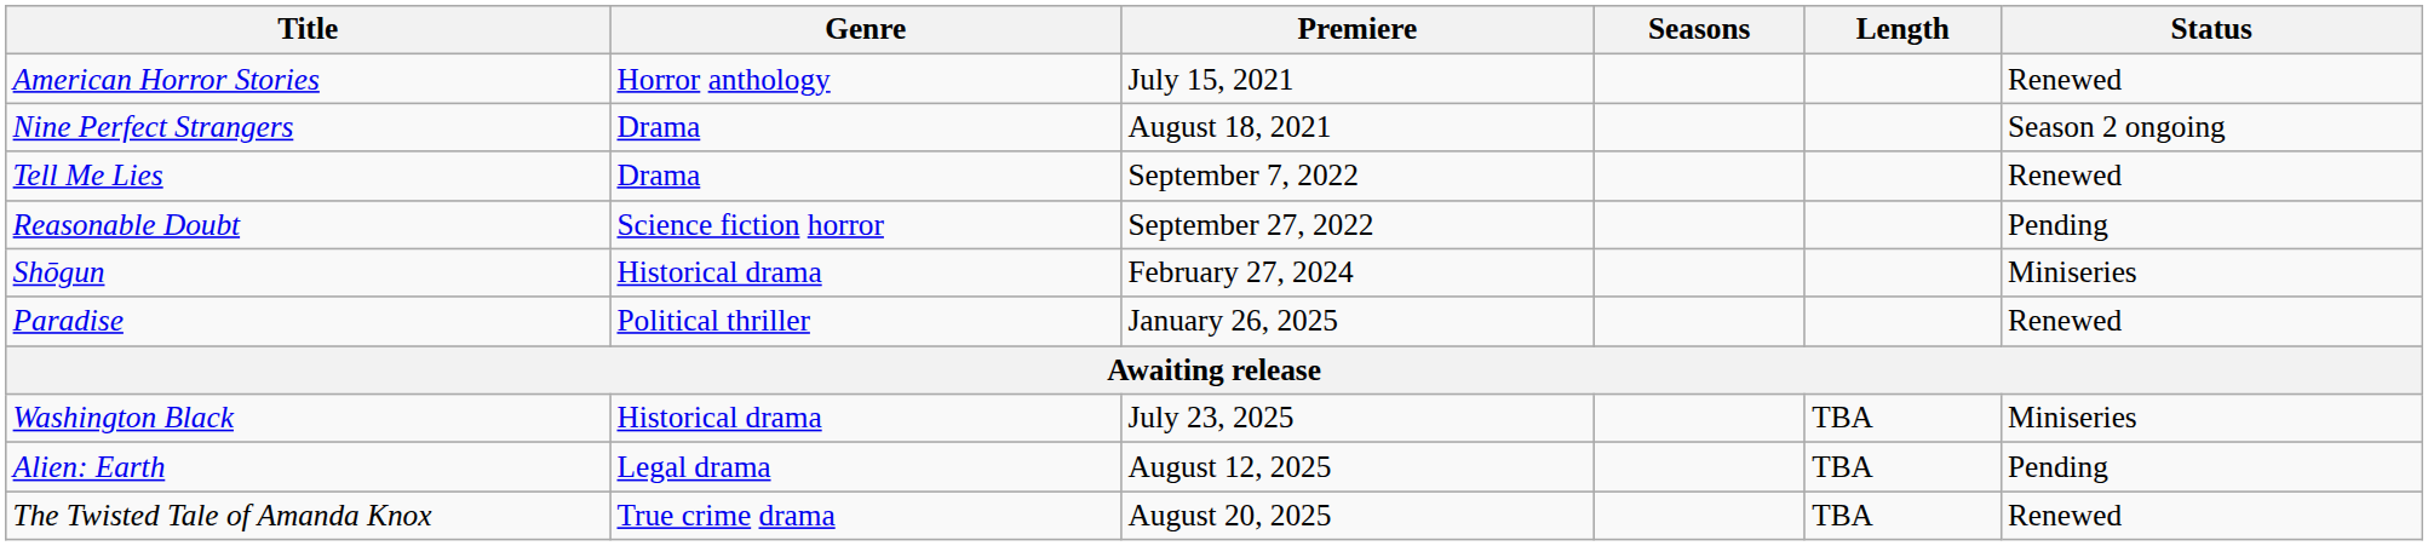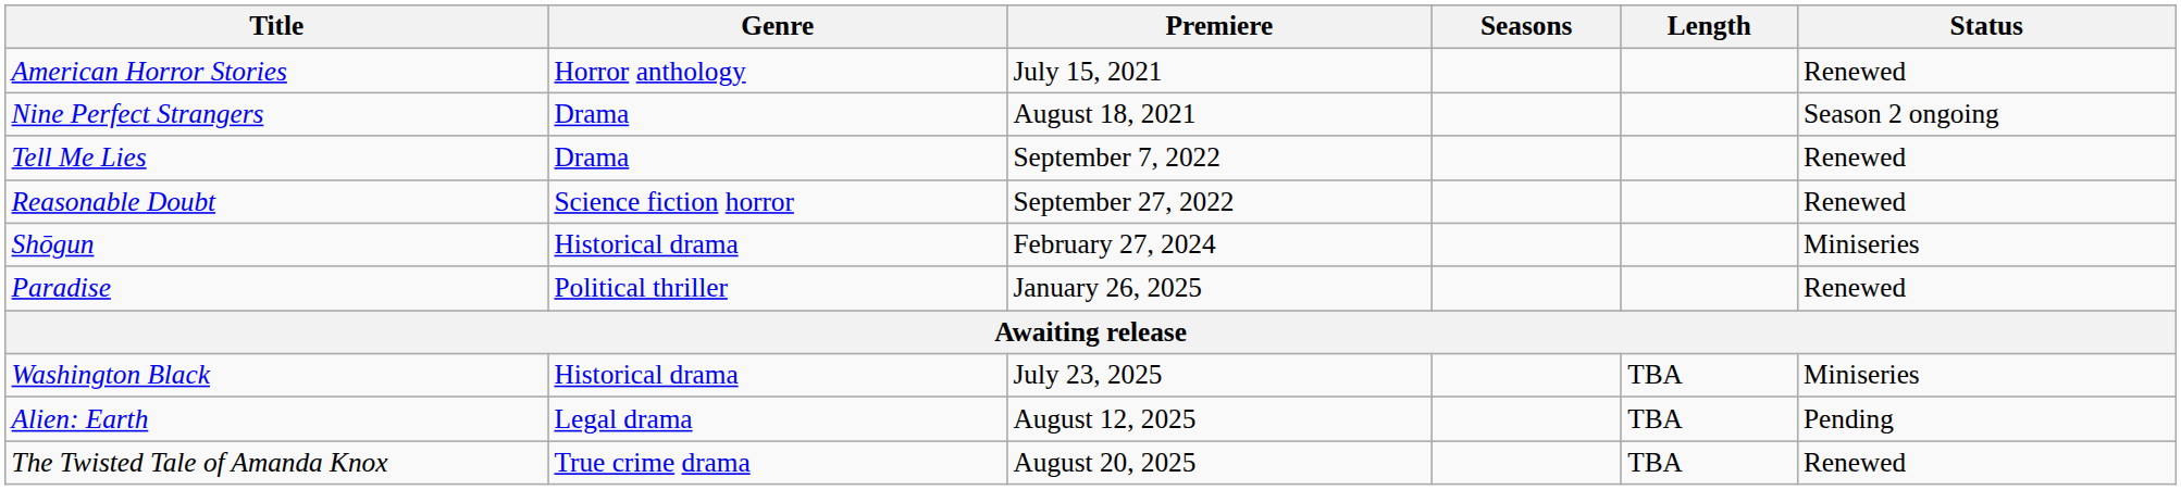Reasonable Doubt | Status: Pending -> Renewed
